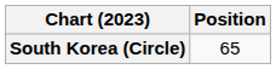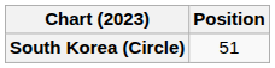South Korea (Circle) | Position: 65 -> 51
